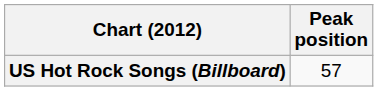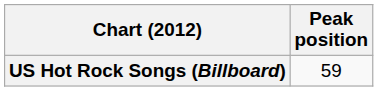US Hot Rock Songs (Billboard) | Peak position: 57 -> 59
